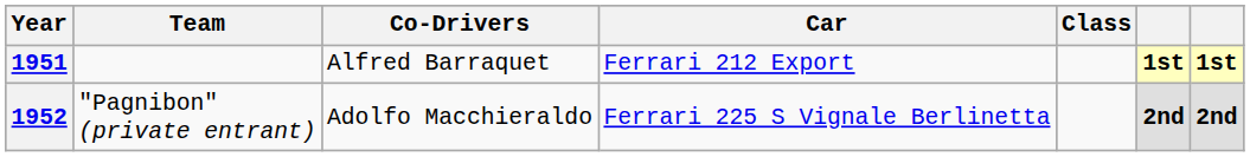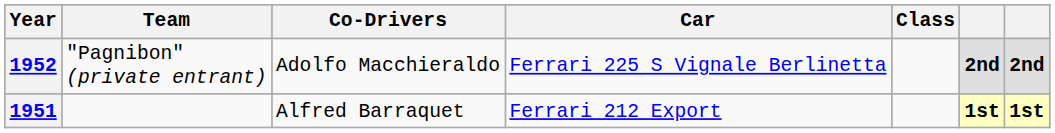rows swapped: 1951 <-> 1952
